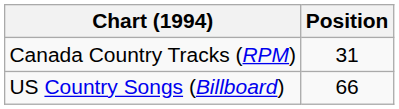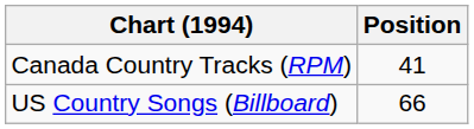Canada Country Tracks (RPM) | Position: 31 -> 41
